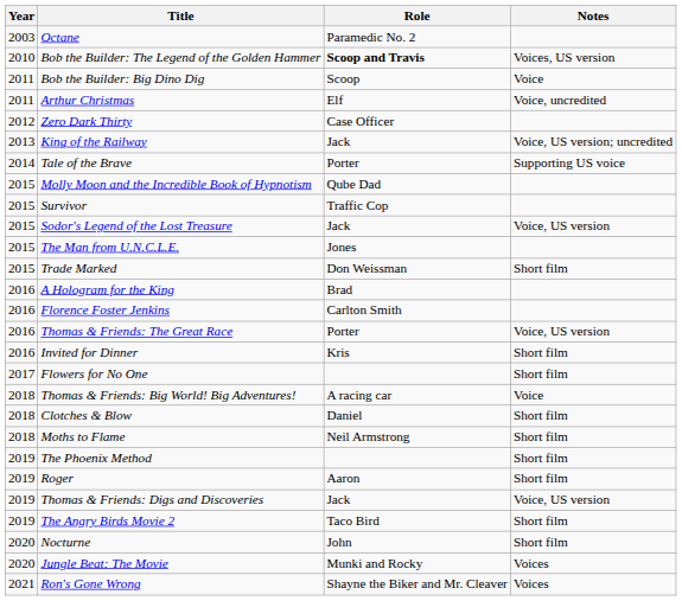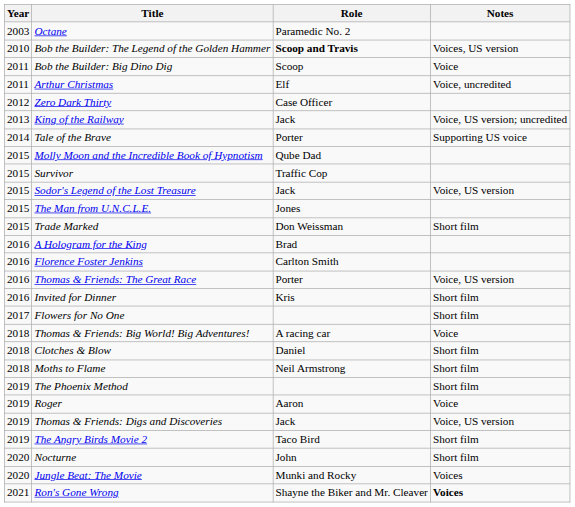Roger | Notes: Short film -> Voice
Ron's Gone Wrong | Notes: normal -> bold
